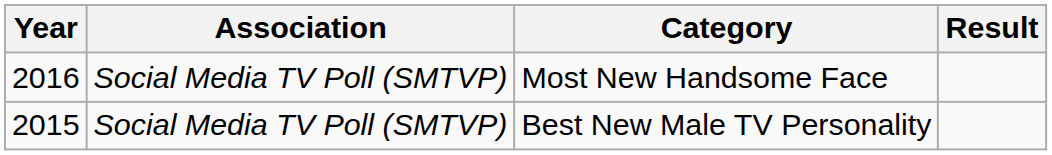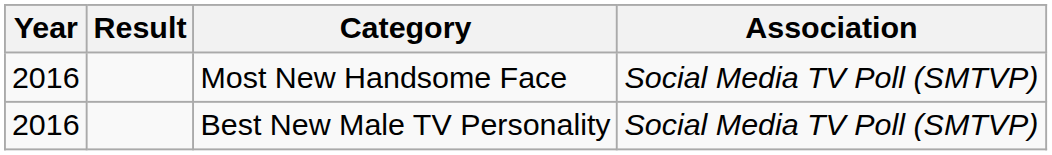columns swapped: Association <-> Result
Best New Male TV Personality | Year: 2015 -> 2016
